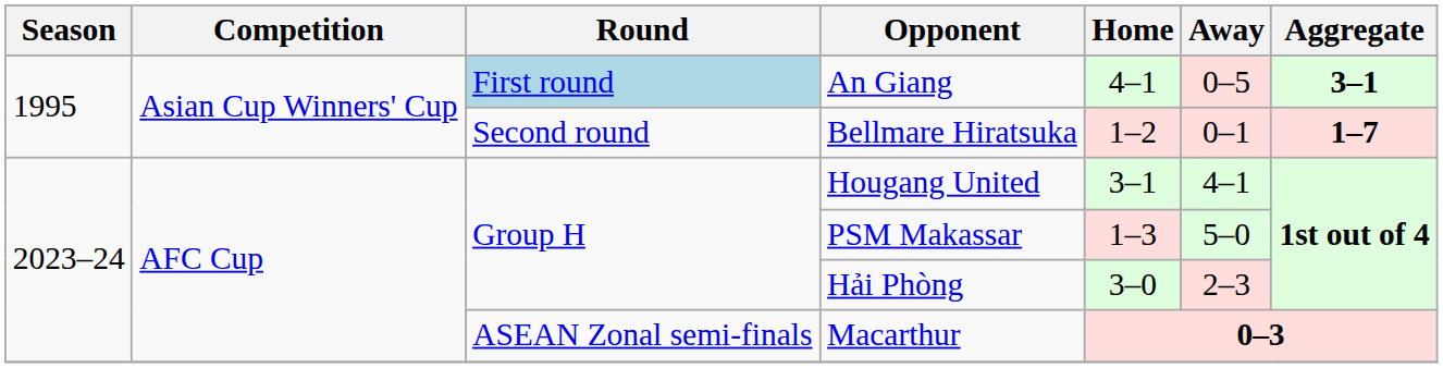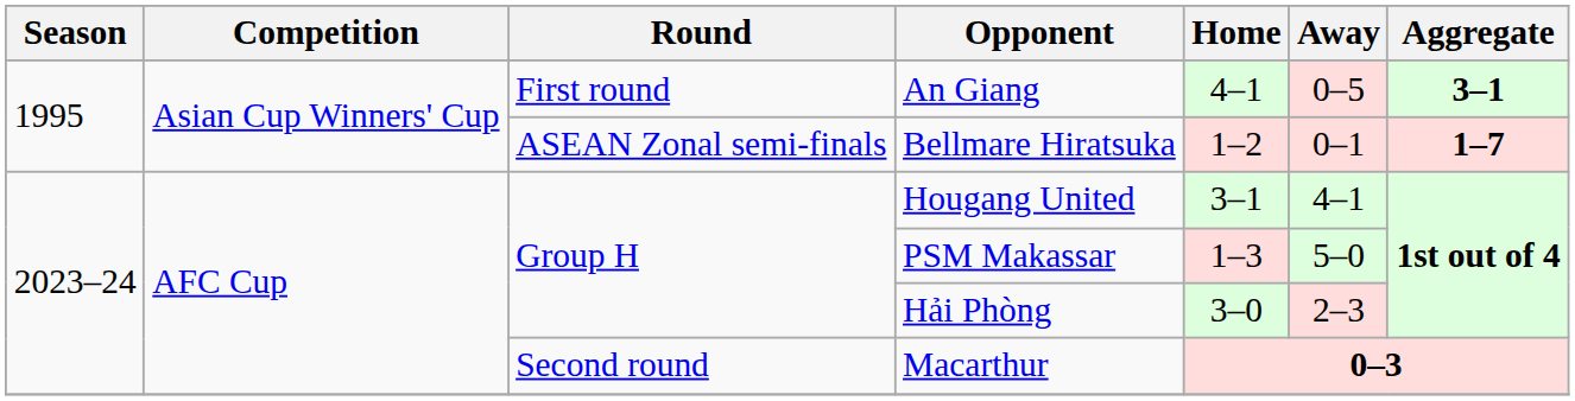An Giang | Round: lightblue background -> no background
Bellmare Hiratsuka | Round: Second round -> ASEAN Zonal semi-finals
Macarthur | Round: ASEAN Zonal semi-finals -> Second round
